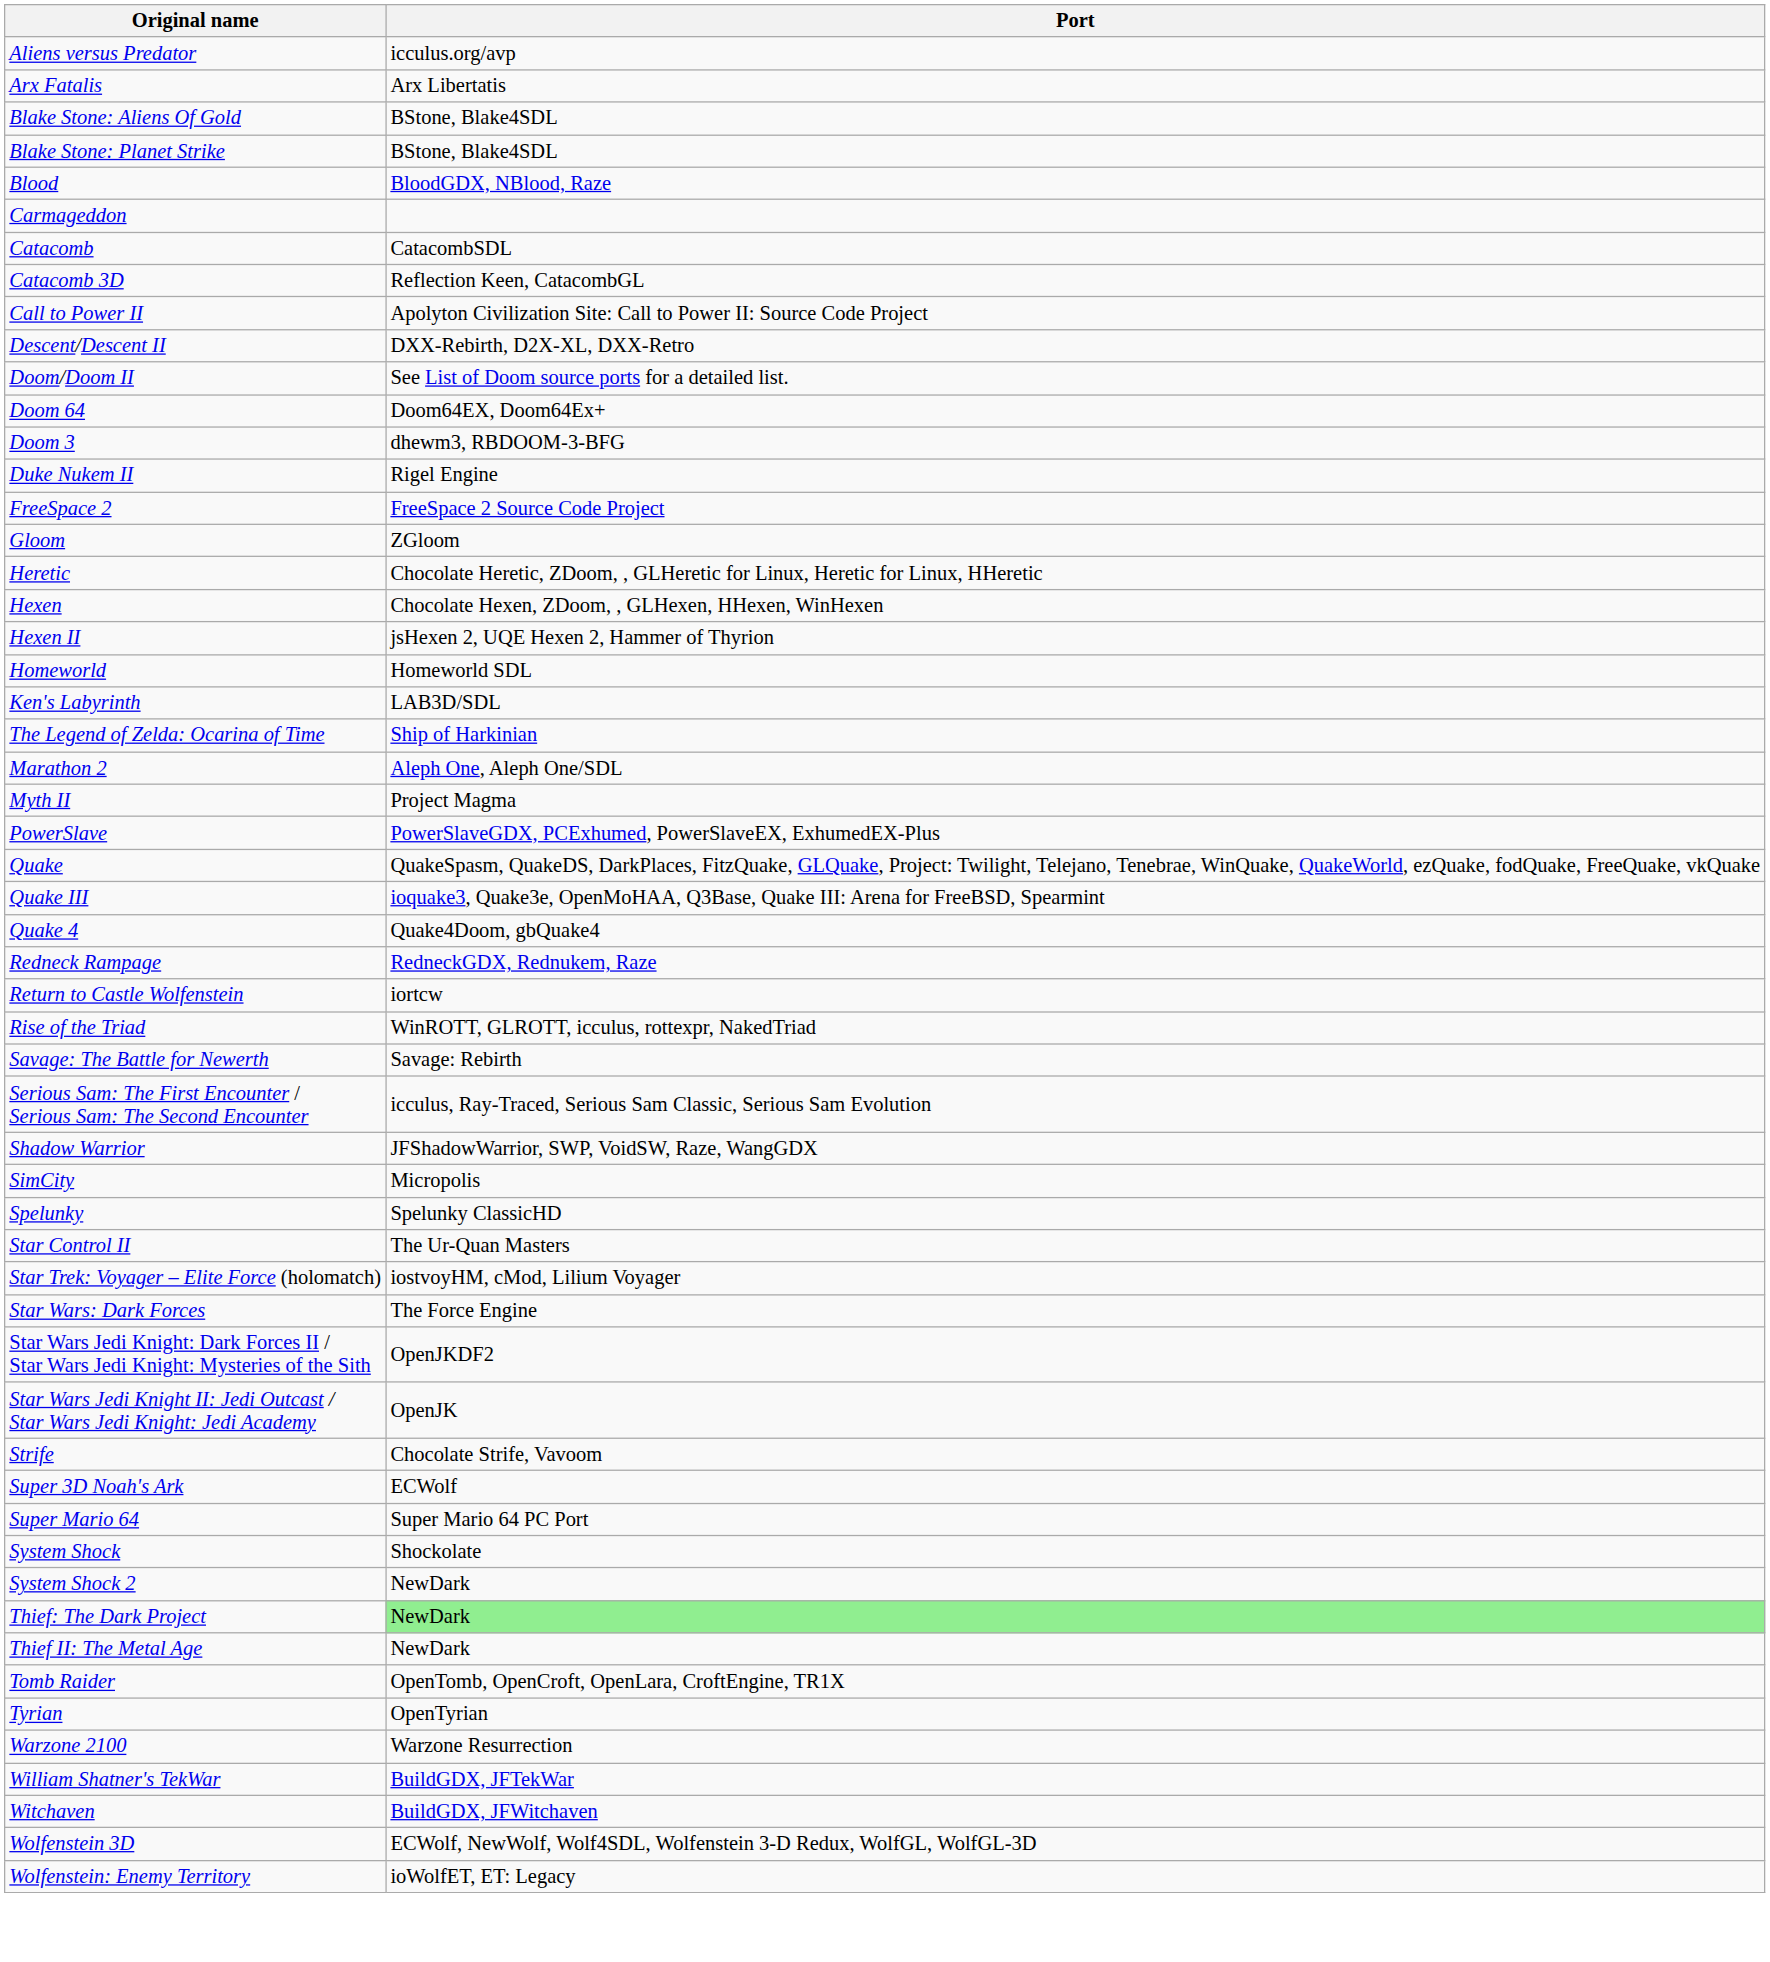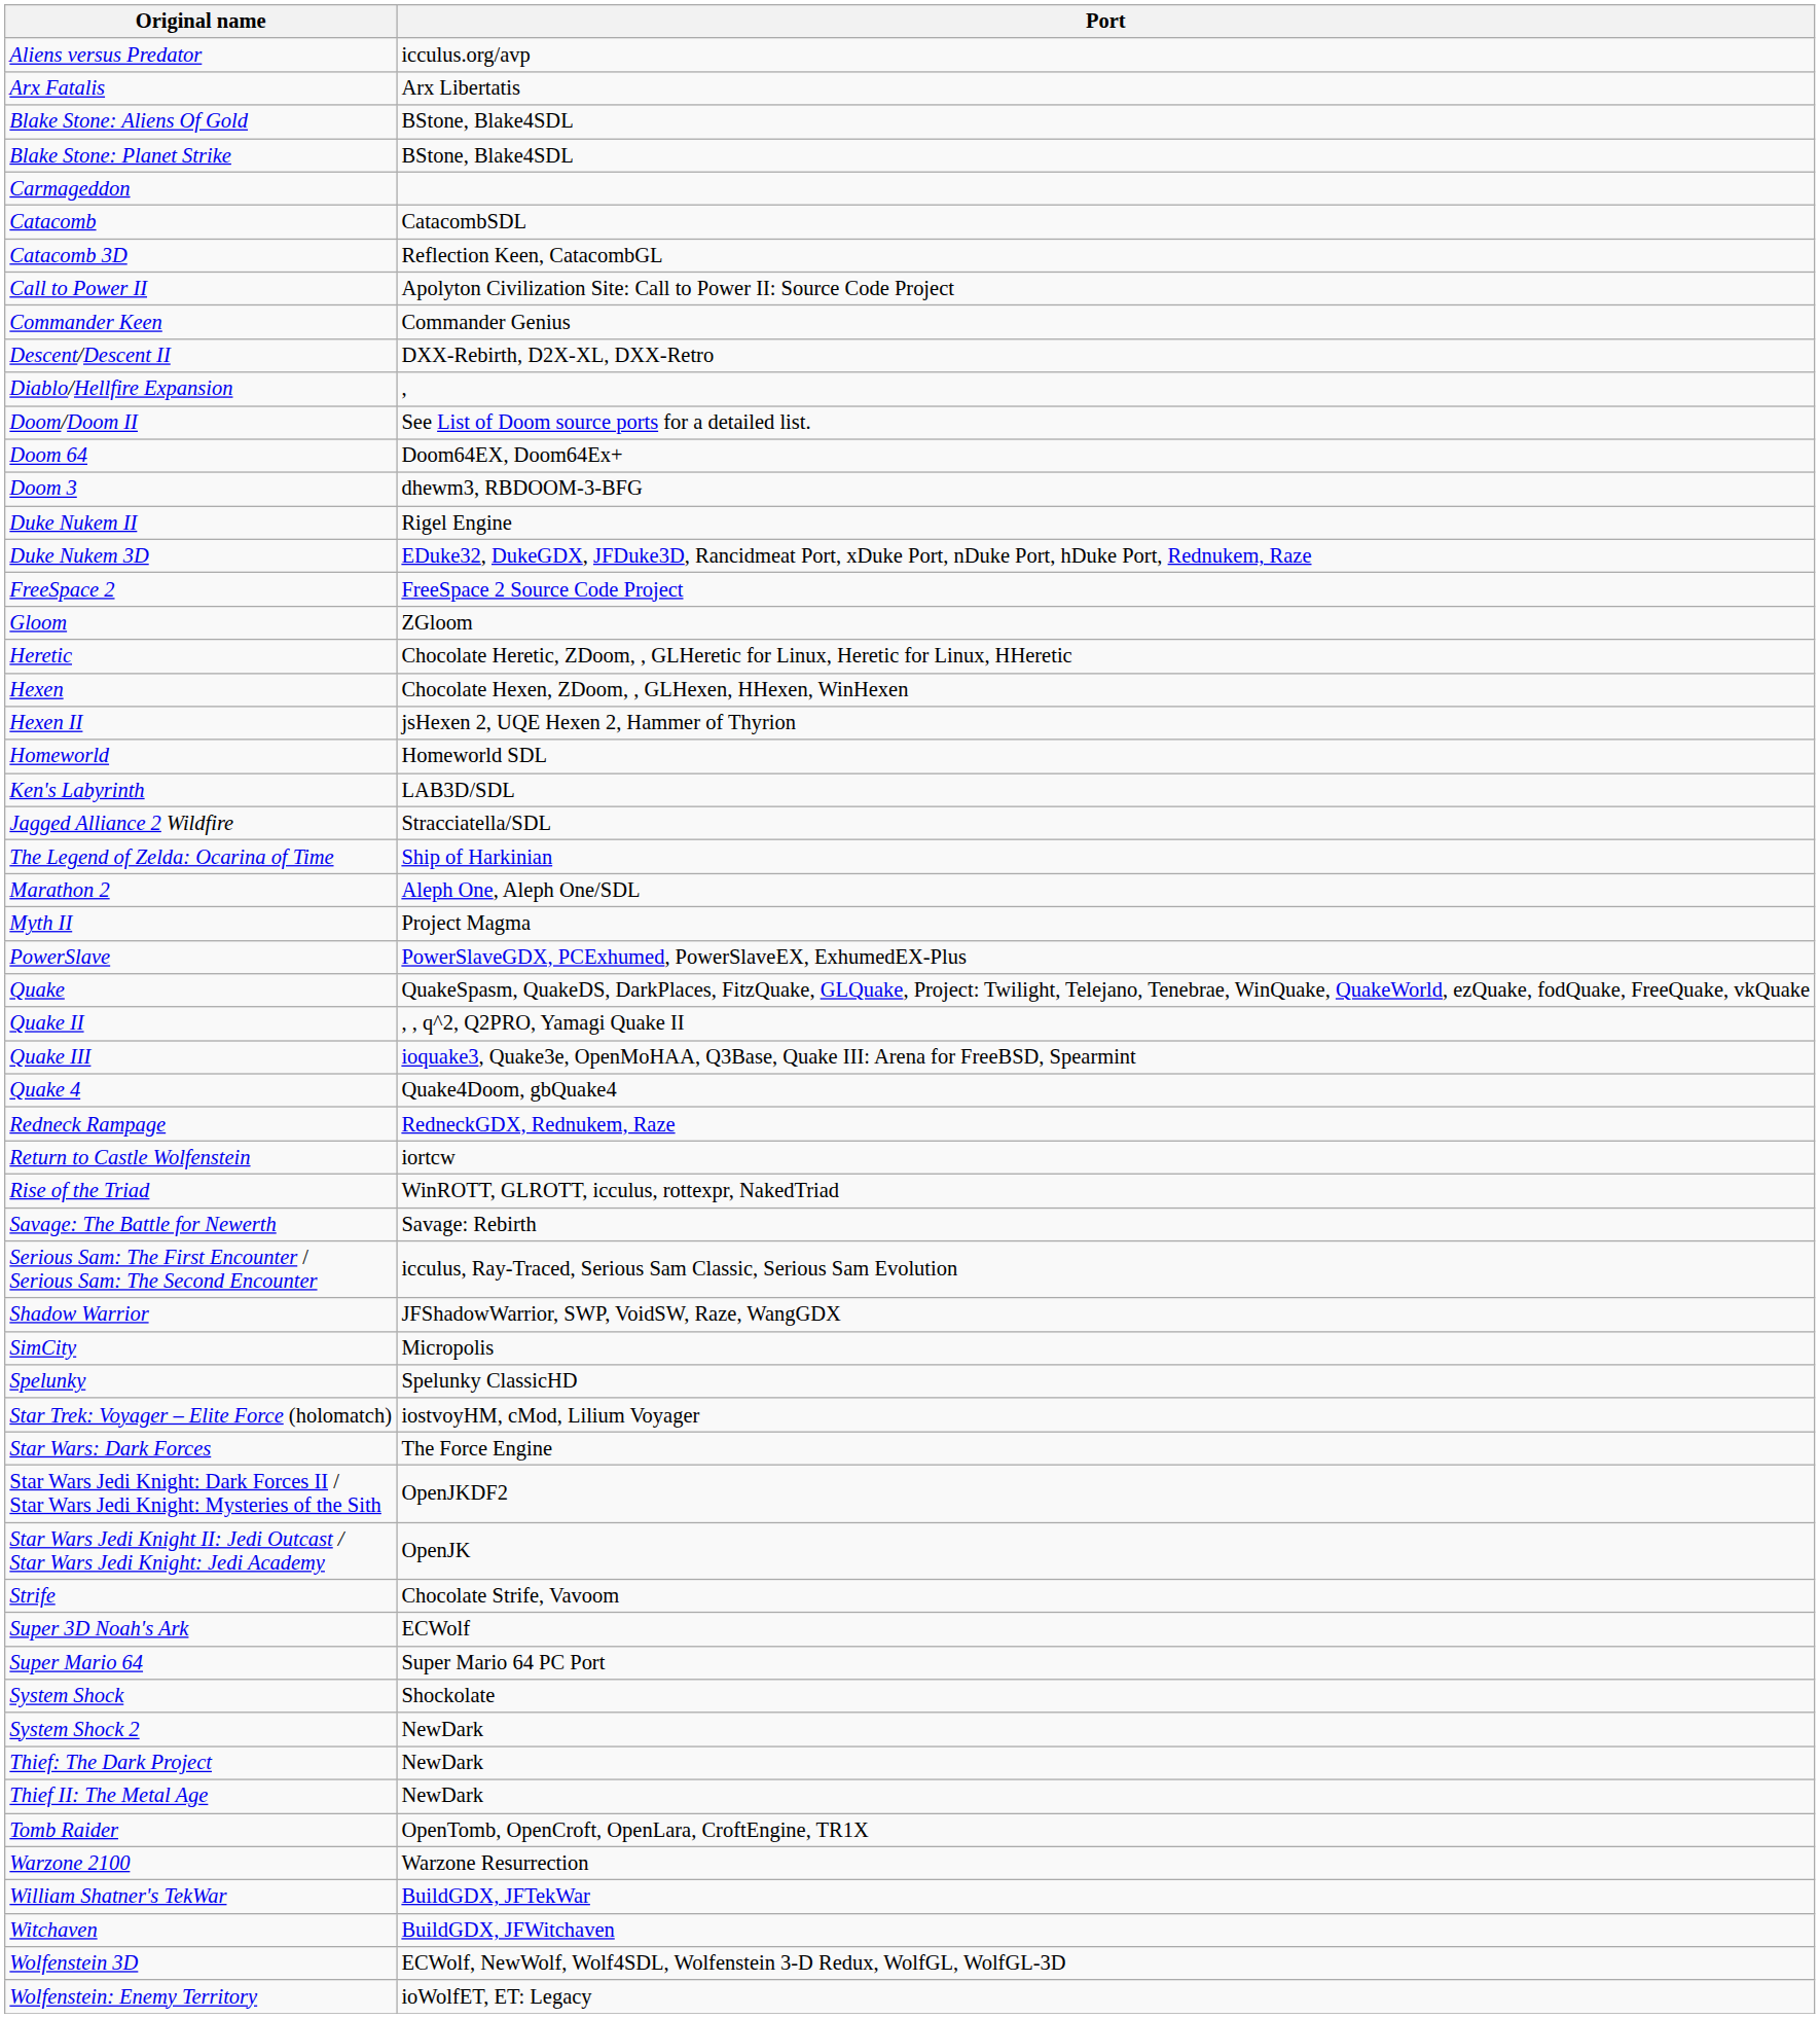- row: Blood | BloodGDX, NBlood, Raze
+ row: Commander Keen | Commander Genius
+ row: Diablo/Hellfire Expansion | ,
+ row: Duke Nukem 3D | EDuke32, DukeGDX, JFDuke3D, Rancidmeat Port, xDuke Port, nDuke Port, hDuke Port, Rednukem, Raze
+ row: Jagged Alliance 2 Wildfire | Stracciatella/SDL
+ row: Quake II | , , q^2, Q2PRO, Yamagi Quake II
- row: Star Control II | The Ur-Quan Masters
Thief: The Dark Project | Port: lightgreen background -> no background
- row: Tyrian | OpenTyrian
